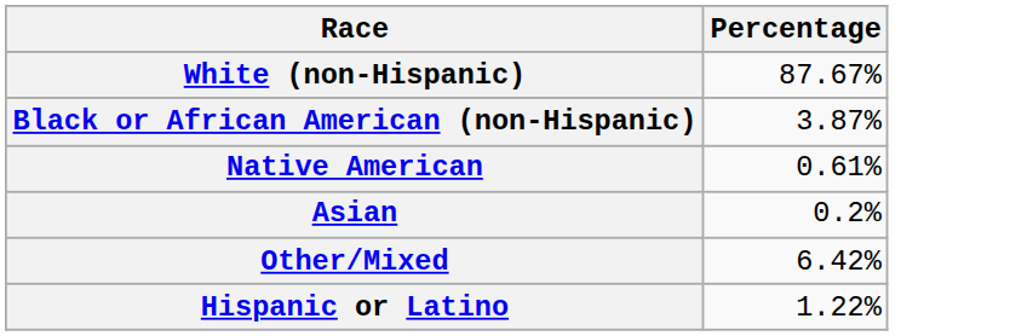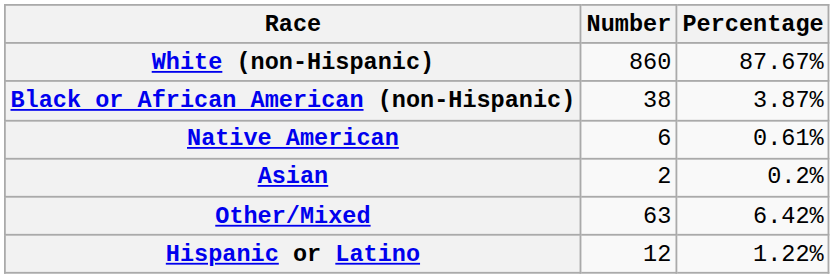+ column: Number | 860 | 38 | 6 | 2 | 63 | 12
